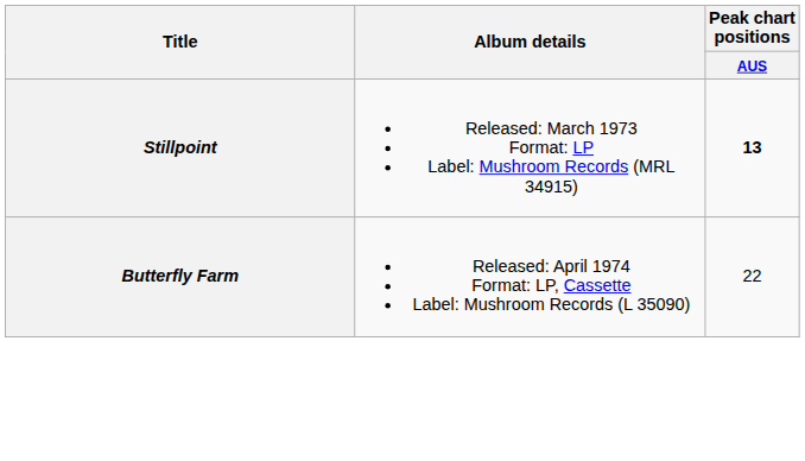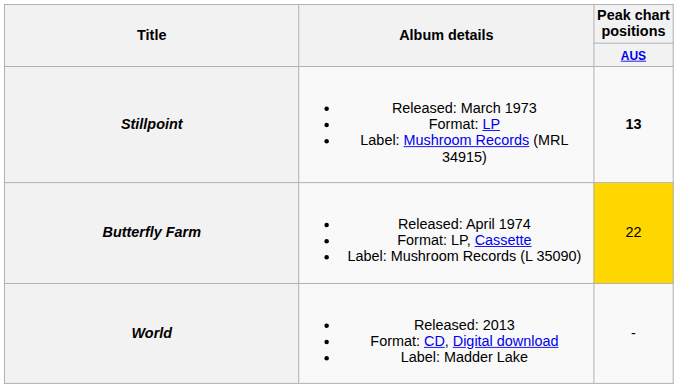Butterfly Farm | Peak chart positions / AUS: no background -> gold background
+ row: World | Released: 2013 Format: CD, Digital download Label: Madder Lake | -
